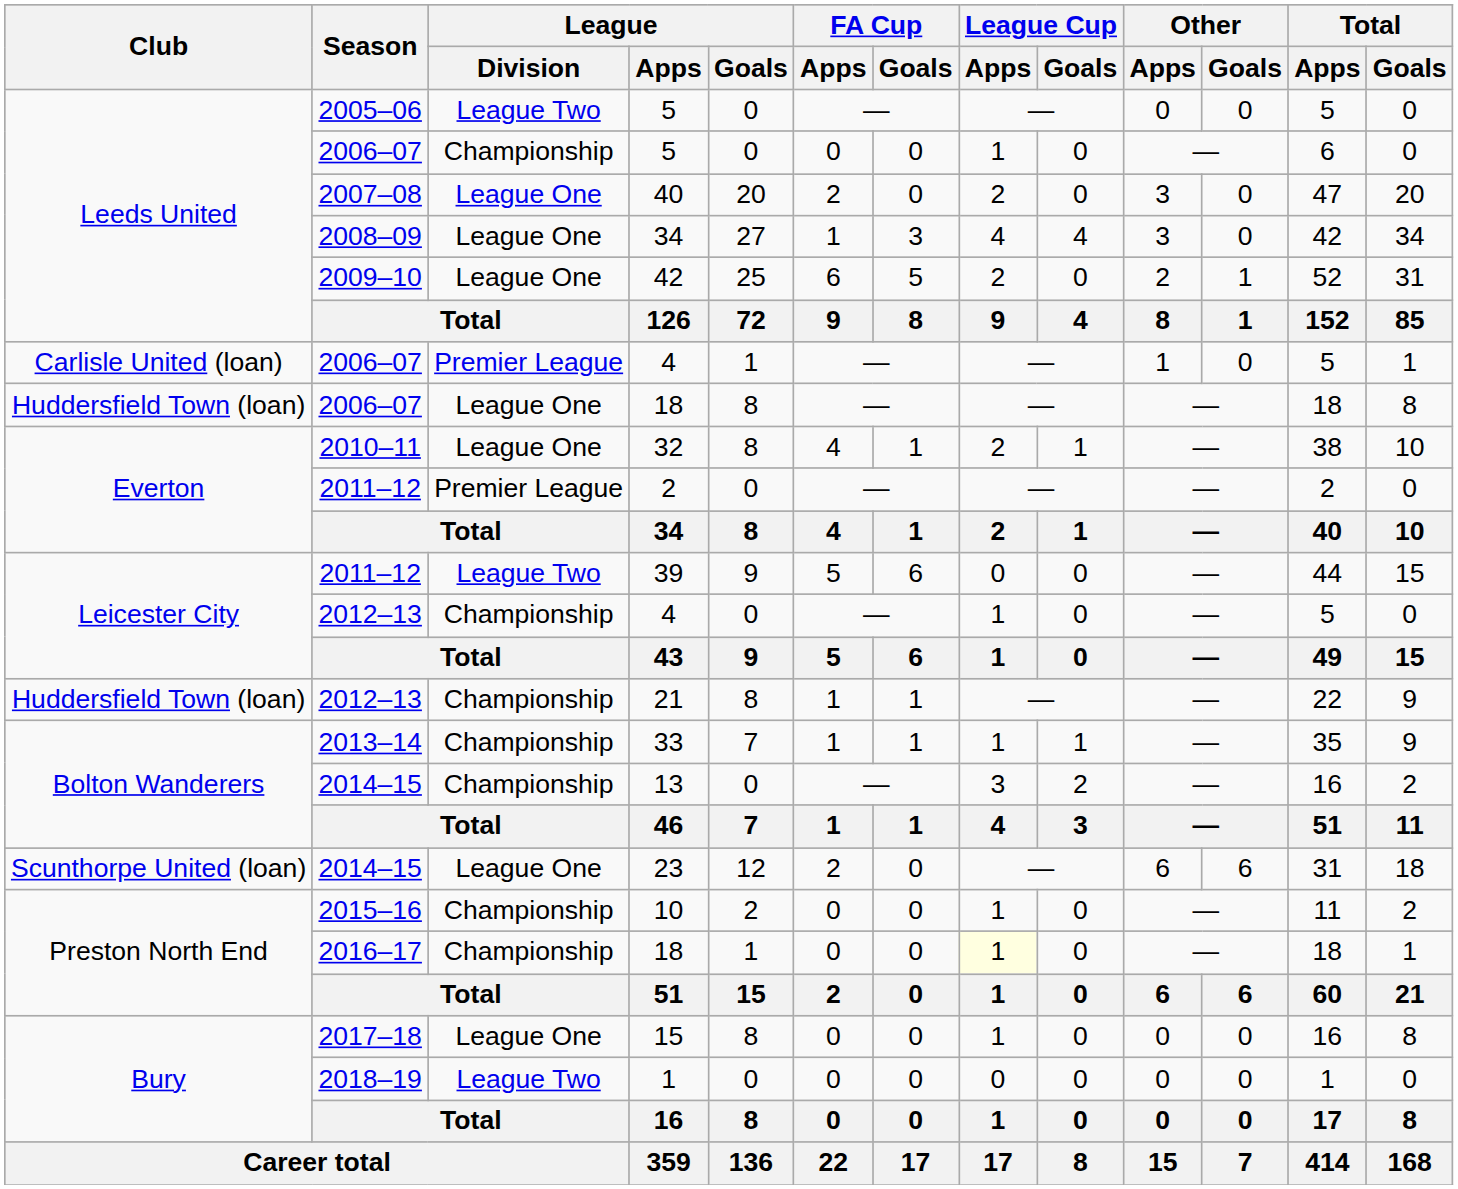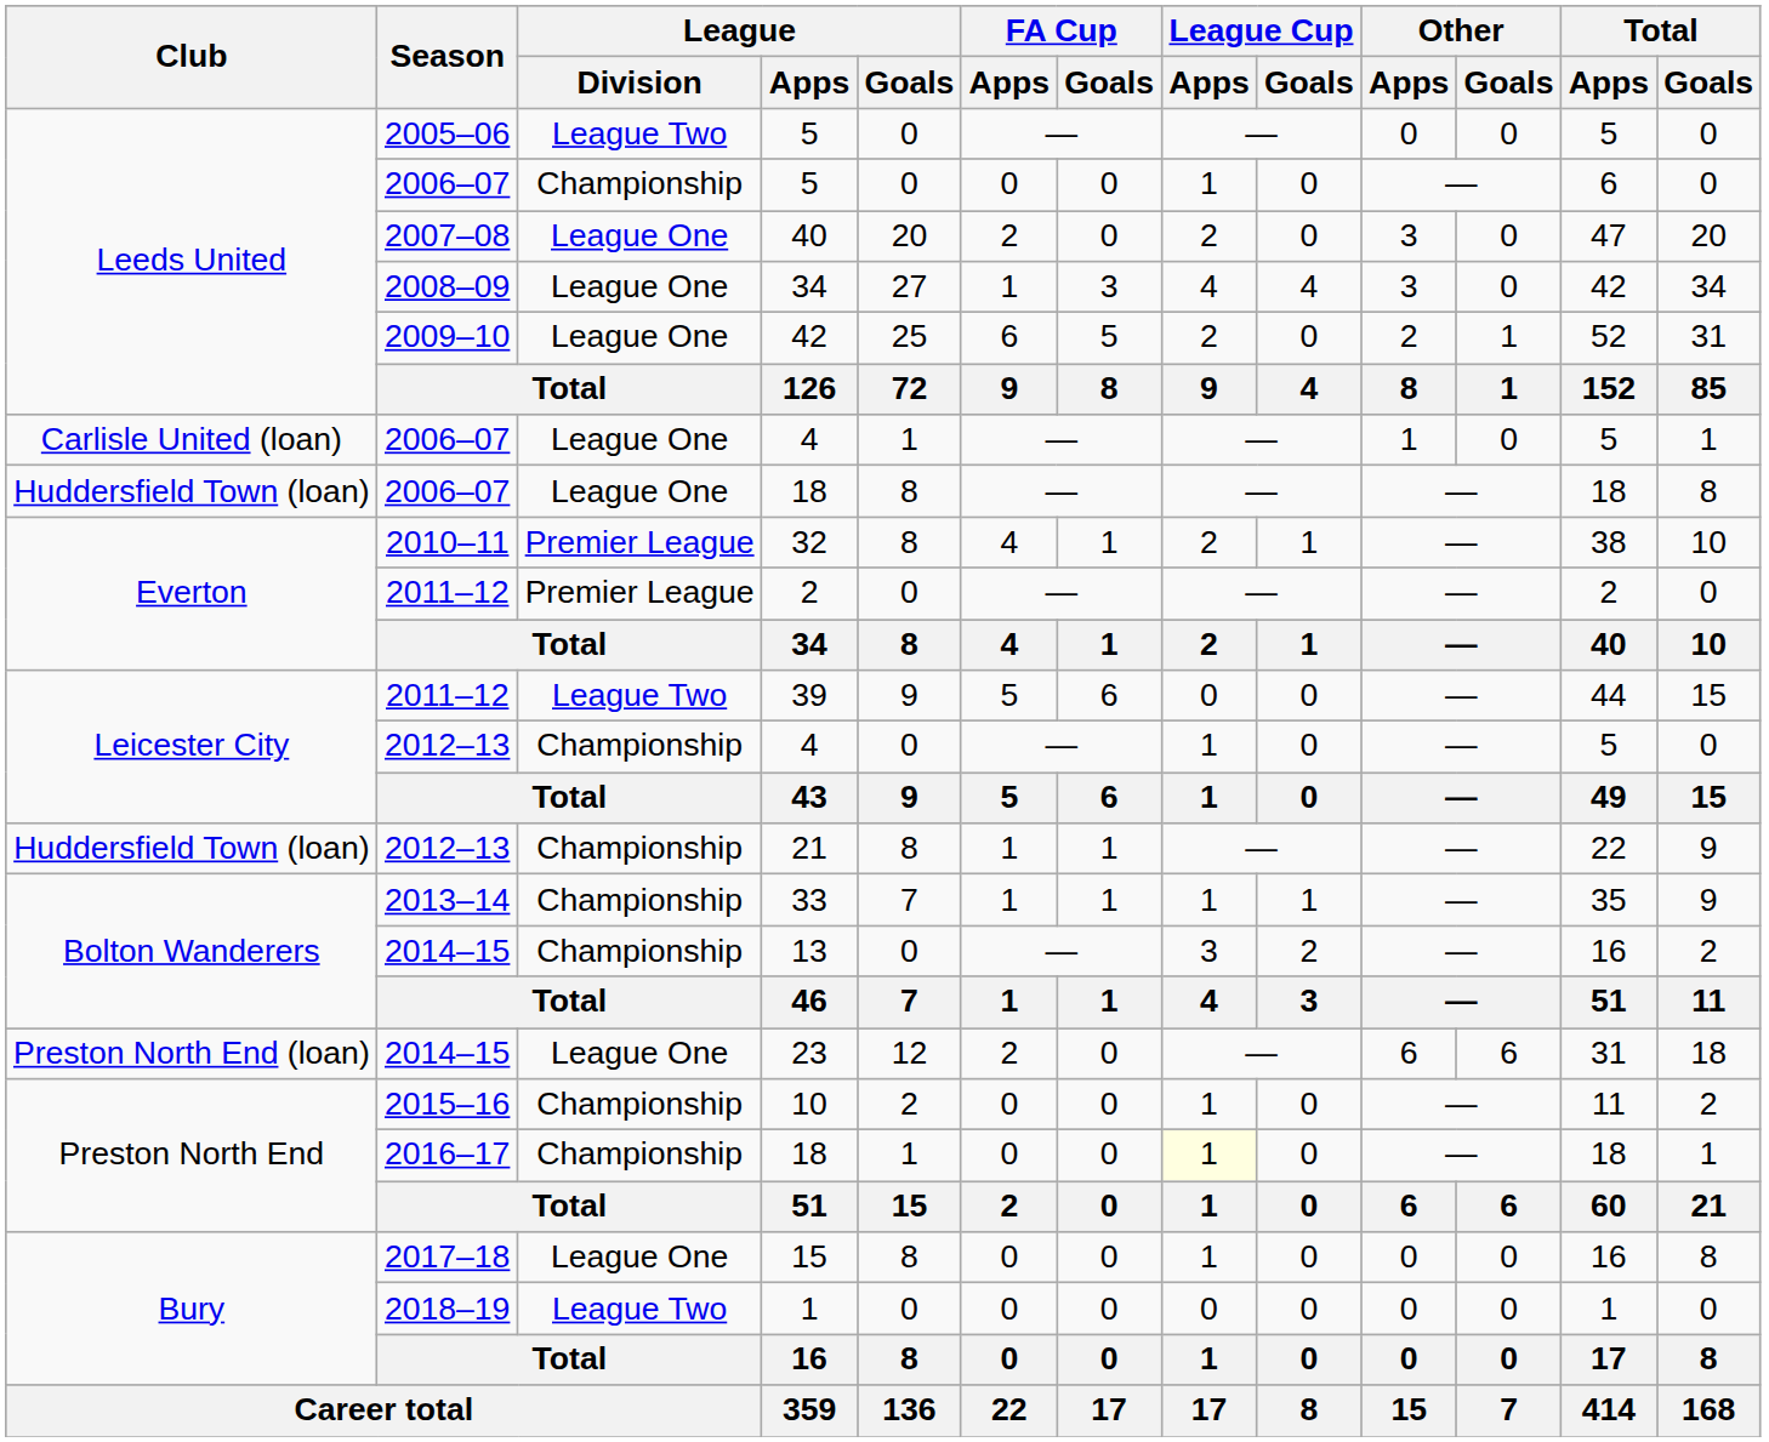2006–07 / 4 | League / Division: Premier League -> League One
32 | League / Division: League One -> Premier League
23 | Club: Scunthorpe United (loan) -> Preston North End (loan)
